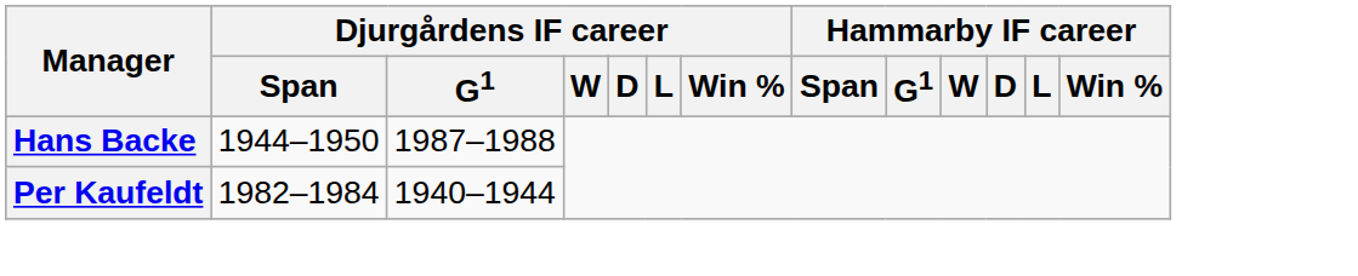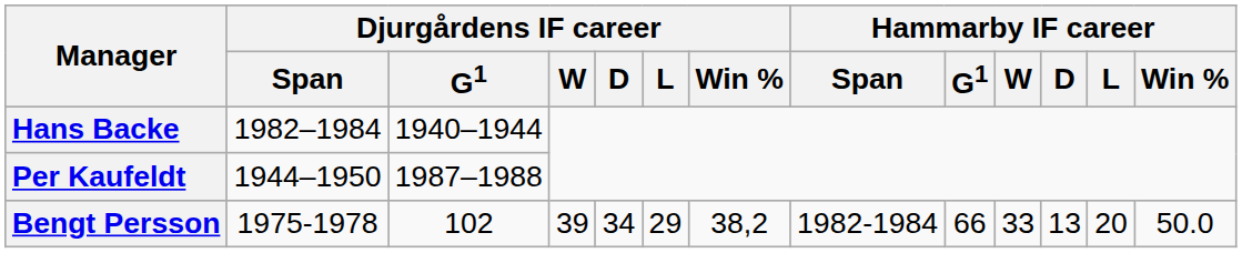Hans Backe | Djurgårdens IF career / Span: 1944–1950 -> 1982–1984
Hans Backe | Djurgårdens IF career / G1: 1987–1988 -> 1940–1944
Per Kaufeldt | Djurgårdens IF career / Span: 1982–1984 -> 1944–1950
Per Kaufeldt | Djurgårdens IF career / G1: 1940–1944 -> 1987–1988
+ row: Bengt Persson | 1975-1978 | 102 | 39 | 34 | 29 | 38,2 | 1982-1984 | 66 | 33 | 13 | 20 | 50.0
